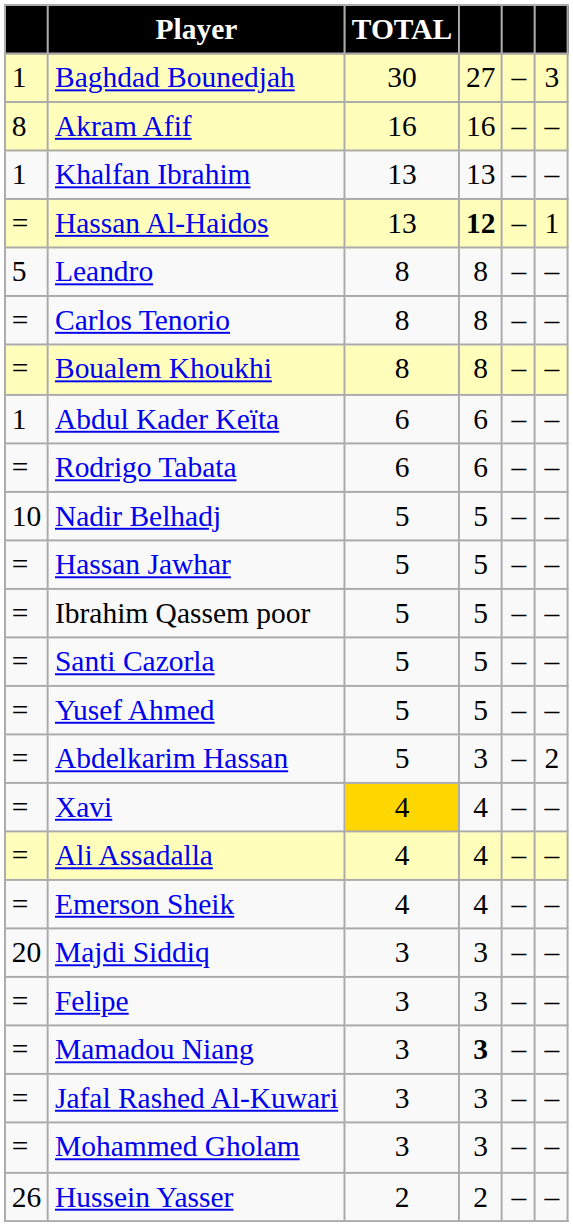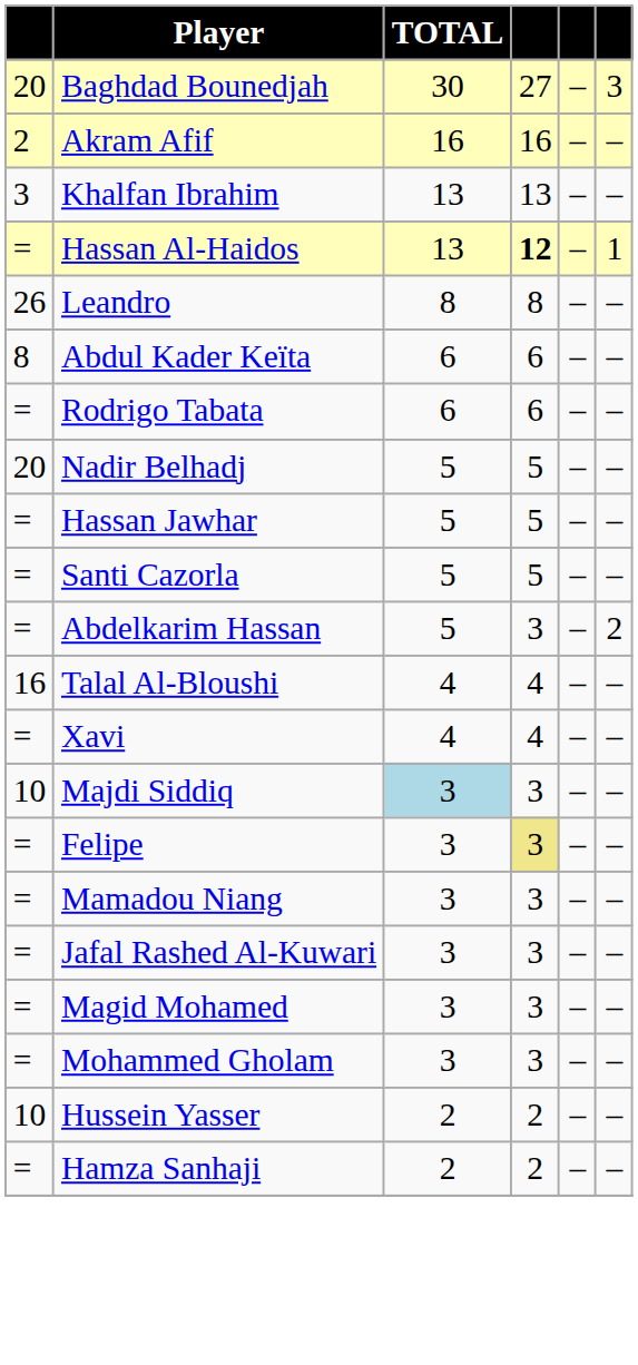Baghdad Bounedjah | column 1: 1 -> 20
Akram Afif | column 1: 8 -> 2
Khalfan Ibrahim | column 1: 1 -> 3
Leandro | column 1: 5 -> 26
- row: = | Carlos Tenorio | 8 | 8 | – | –
- row: = | Boualem Khoukhi | 8 | 8 | – | –
Abdul Kader Keïta | column 1: 1 -> 8
Nadir Belhadj | column 1: 10 -> 20
- row: = | Ibrahim Qassem poor | 5 | 5 | – | –
- row: = | Yusef Ahmed | 5 | 5 | – | –
+ row: 16 | Talal Al-Bloushi | 4 | 4 | – | –
Xavi | TOTAL: gold background -> no background
- row: = | Ali Assadalla | 4 | 4 | – | –
- row: = | Emerson Sheik | 4 | 4 | – | –
Majdi Siddiq | column 1: 20 -> 10
Majdi Siddiq | TOTAL: no background -> lightblue background
Felipe | column 4: no background -> khaki background
Mamadou Niang | column 4: bold -> normal
+ row: = | Magid Mohamed | 3 | 3 | – | –
Hussein Yasser | column 1: 26 -> 10
+ row: = | Hamza Sanhaji | 2 | 2 | – | –
